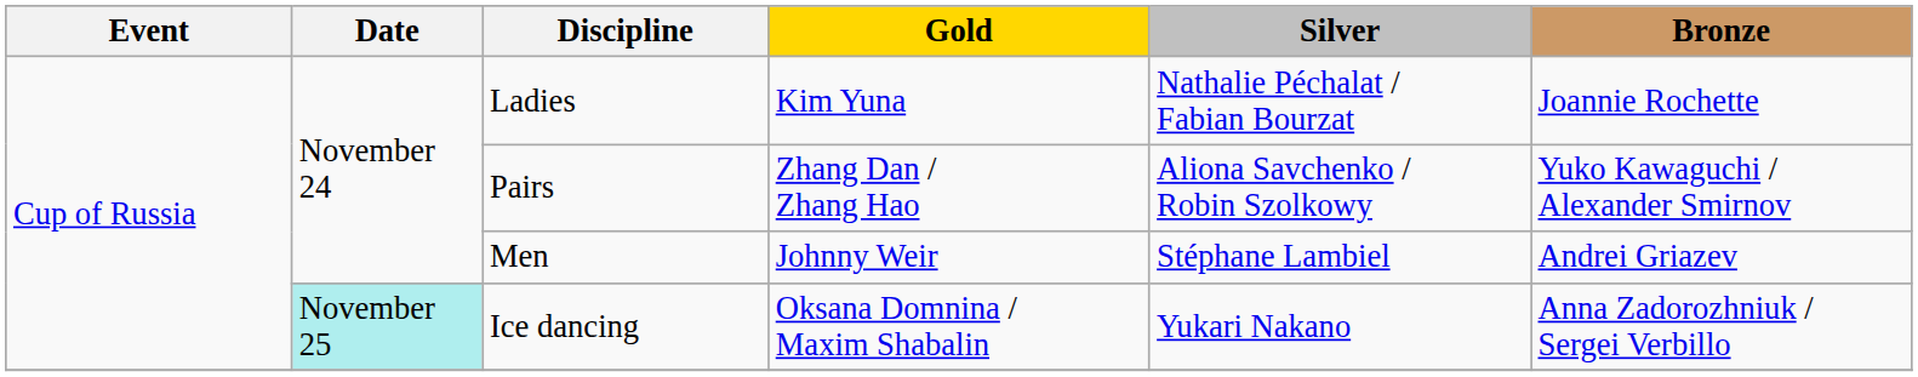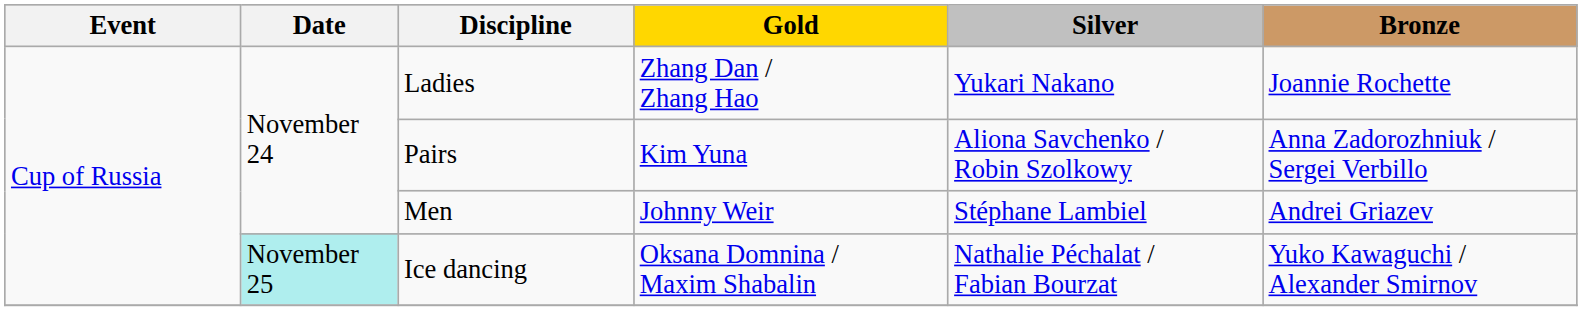Ladies | Gold: Kim Yuna -> Zhang Dan / Zhang Hao
Ladies | Silver: Nathalie Péchalat / Fabian Bourzat -> Yukari Nakano
Pairs | Gold: Zhang Dan / Zhang Hao -> Kim Yuna
Pairs | Bronze: Yuko Kawaguchi / Alexander Smirnov -> Anna Zadorozhniuk / Sergei Verbillo
Ice dancing | Silver: Yukari Nakano -> Nathalie Péchalat / Fabian Bourzat
Ice dancing | Bronze: Anna Zadorozhniuk / Sergei Verbillo -> Yuko Kawaguchi / Alexander Smirnov
